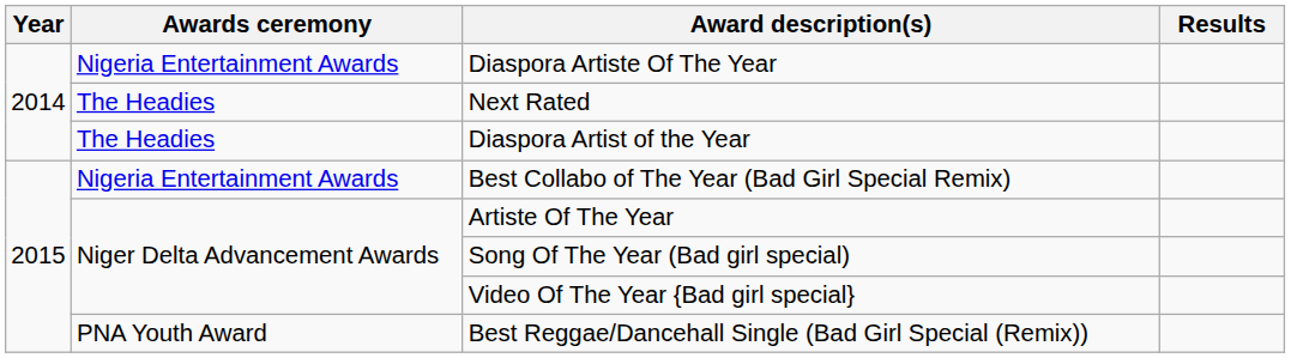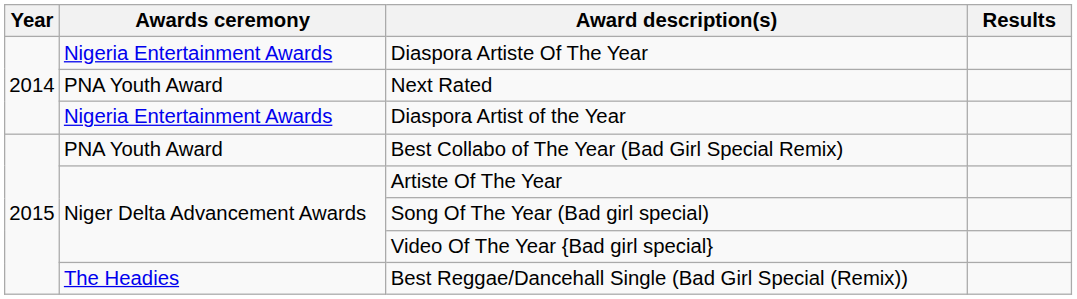Next Rated | Awards ceremony: The Headies -> PNA Youth Award
Diaspora Artist of the Year | Awards ceremony: The Headies -> Nigeria Entertainment Awards
Best Collabo of The Year (Bad Girl Special Remix) | Awards ceremony: Nigeria Entertainment Awards -> PNA Youth Award
Best Reggae/Dancehall Single (Bad Girl Special (Remix)) | Awards ceremony: PNA Youth Award -> The Headies
